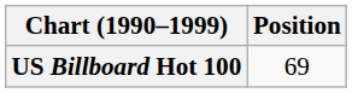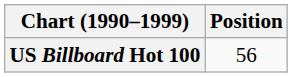US Billboard Hot 100 | Position: 69 -> 56
